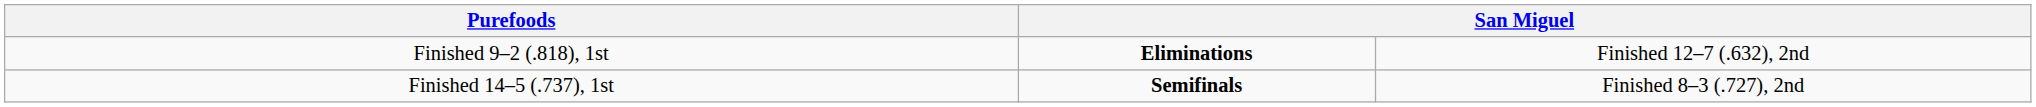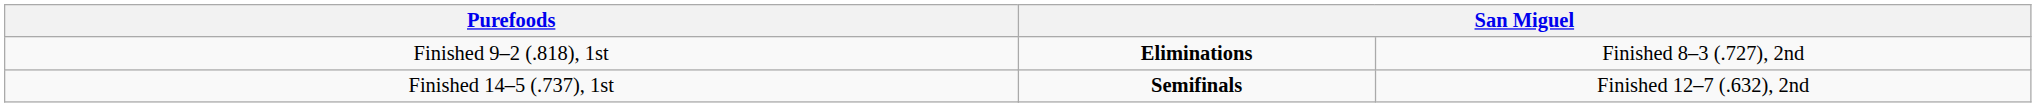Finished 9–2 (.818), 1st | column 4: Finished 12–7 (.632), 2nd -> Finished 8–3 (.727), 2nd
Finished 14–5 (.737), 1st | column 4: Finished 8–3 (.727), 2nd -> Finished 12–7 (.632), 2nd
